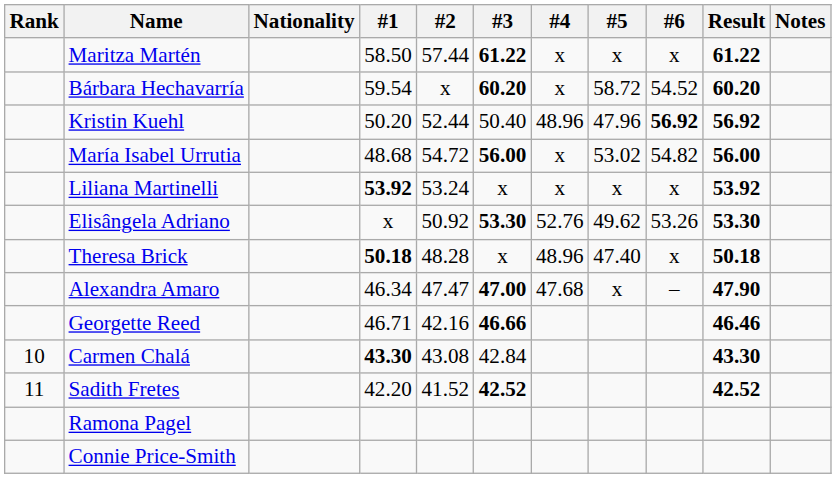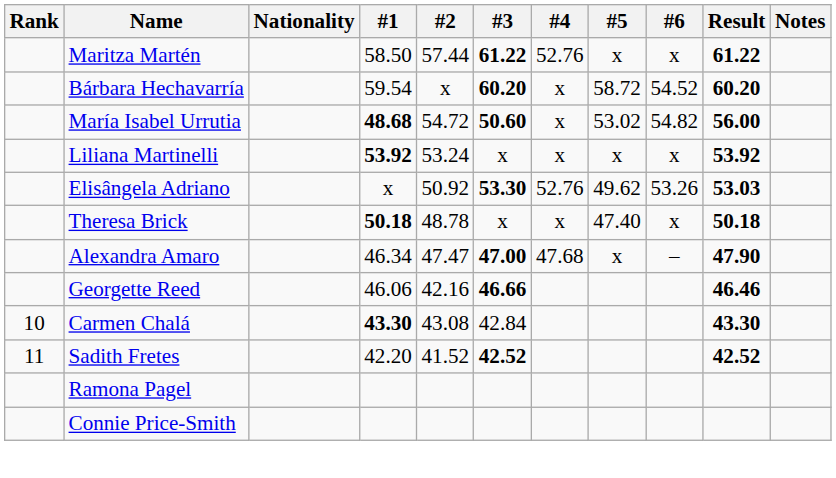Maritza Martén | #4: x -> 52.76
- row: Kristin Kuehl | 50.20 | 52.44 | 50.40 | 48.96 | 47.96 | 56.92 | 56.92
María Isabel Urrutia | #1: normal -> bold
María Isabel Urrutia | #3: 56.00 -> 50.60
Elisângela Adriano | Result: 53.30 -> 53.03
Theresa Brick | #2: 48.28 -> 48.78
Theresa Brick | #4: 48.96 -> x
Georgette Reed | #1: 46.71 -> 46.06
